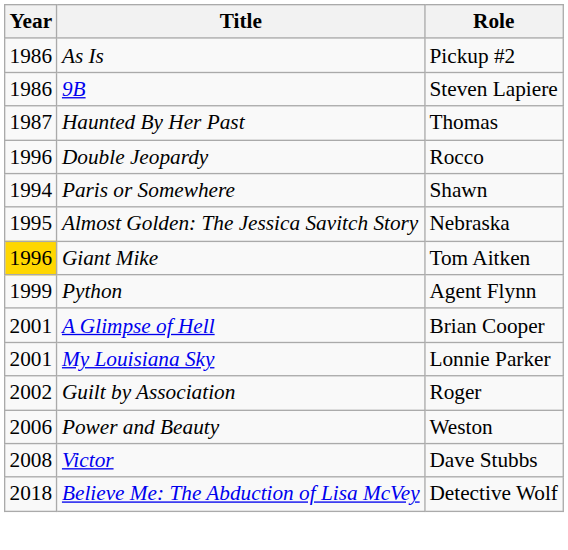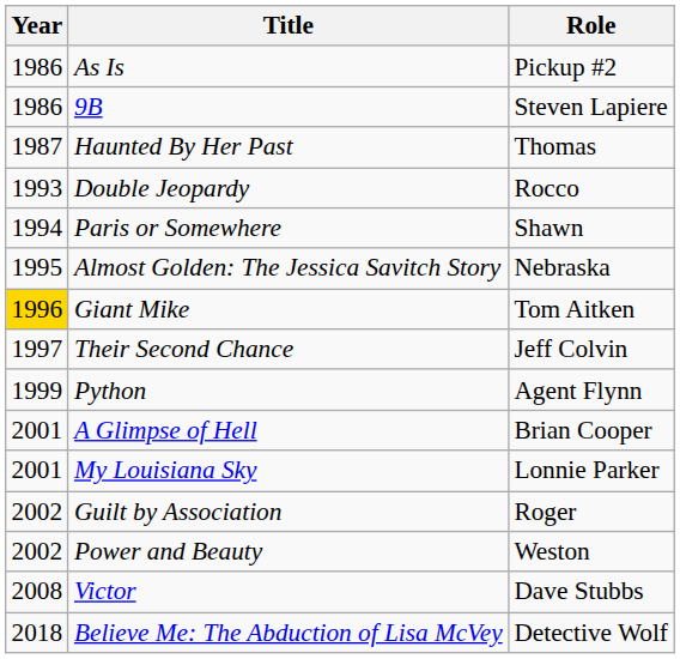Double Jeopardy | Year: 1996 -> 1993
+ row: 1997 | Their Second Chance | Jeff Colvin
Power and Beauty | Year: 2006 -> 2002
